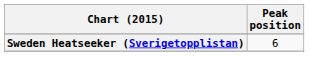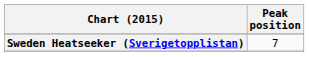Sweden Heatseeker (Sverigetopplistan) | Peak position: 6 -> 7
